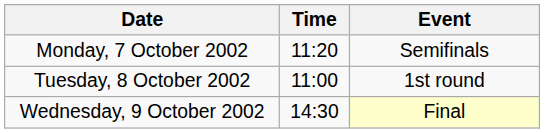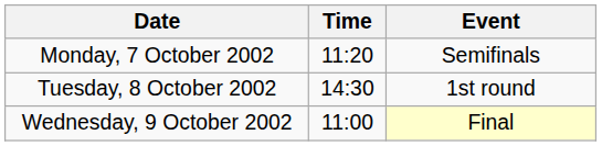Tuesday, 8 October 2002 | Time: 11:00 -> 14:30
Wednesday, 9 October 2002 | Time: 14:30 -> 11:00
